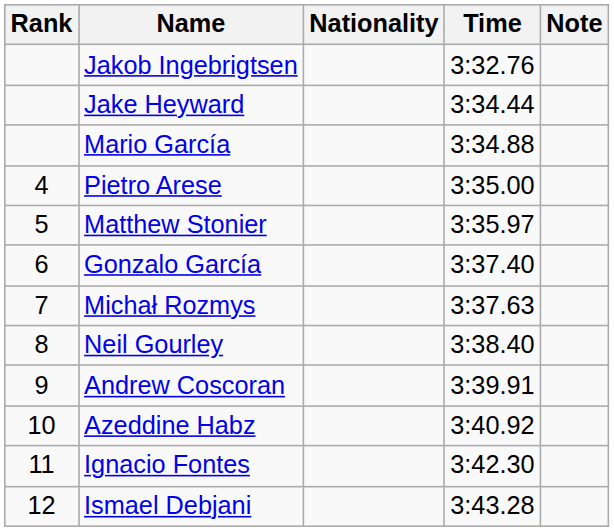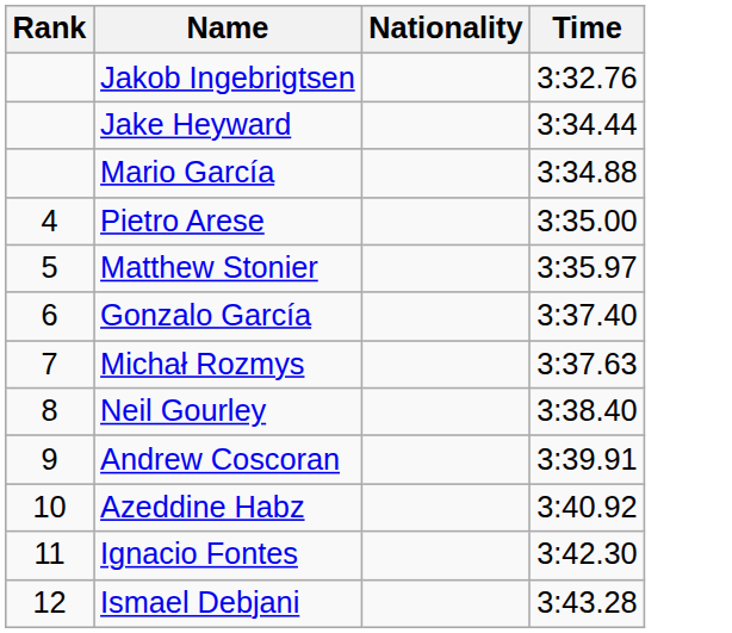- column: Note
